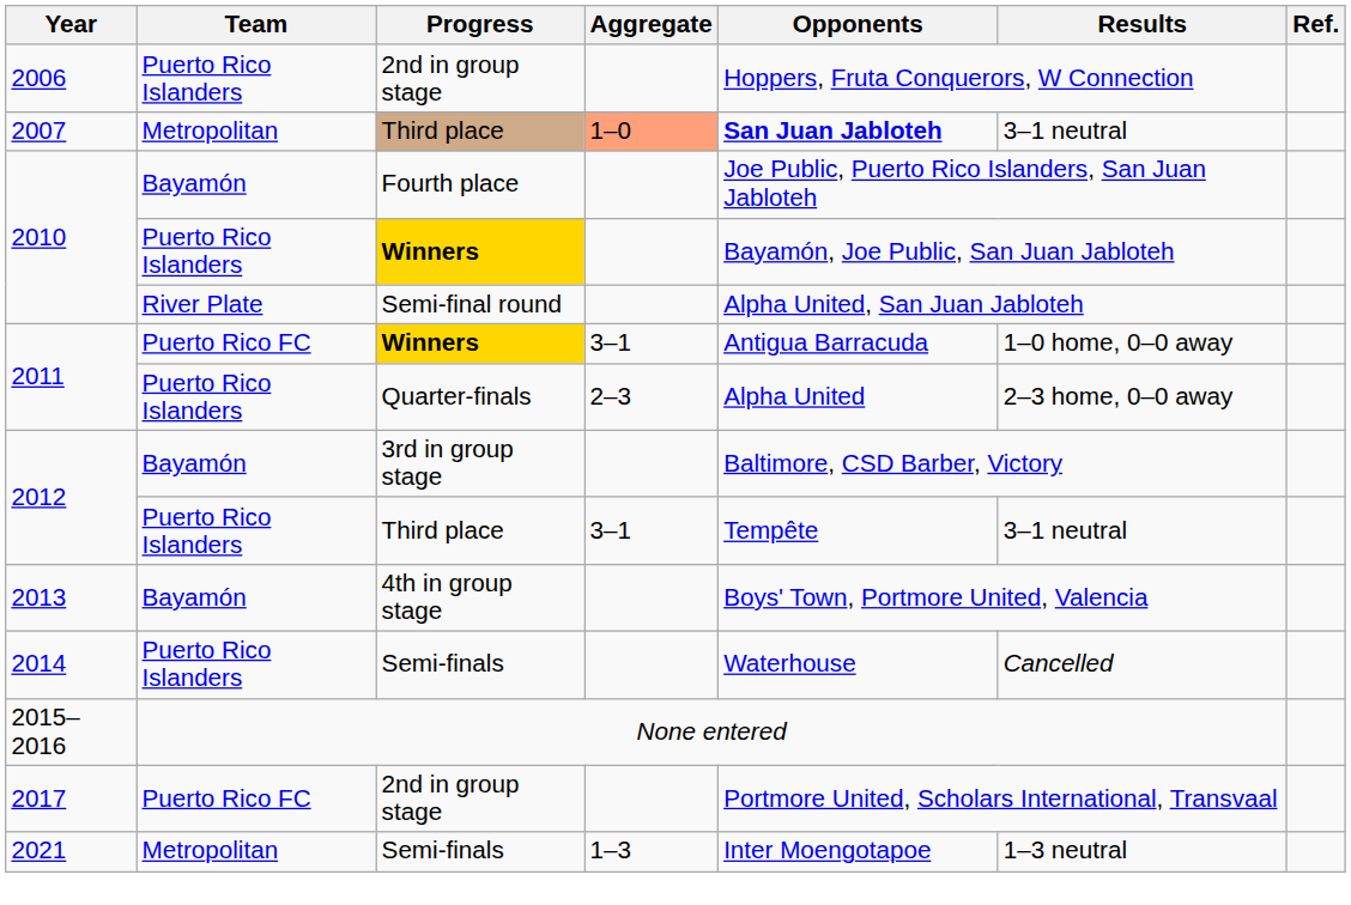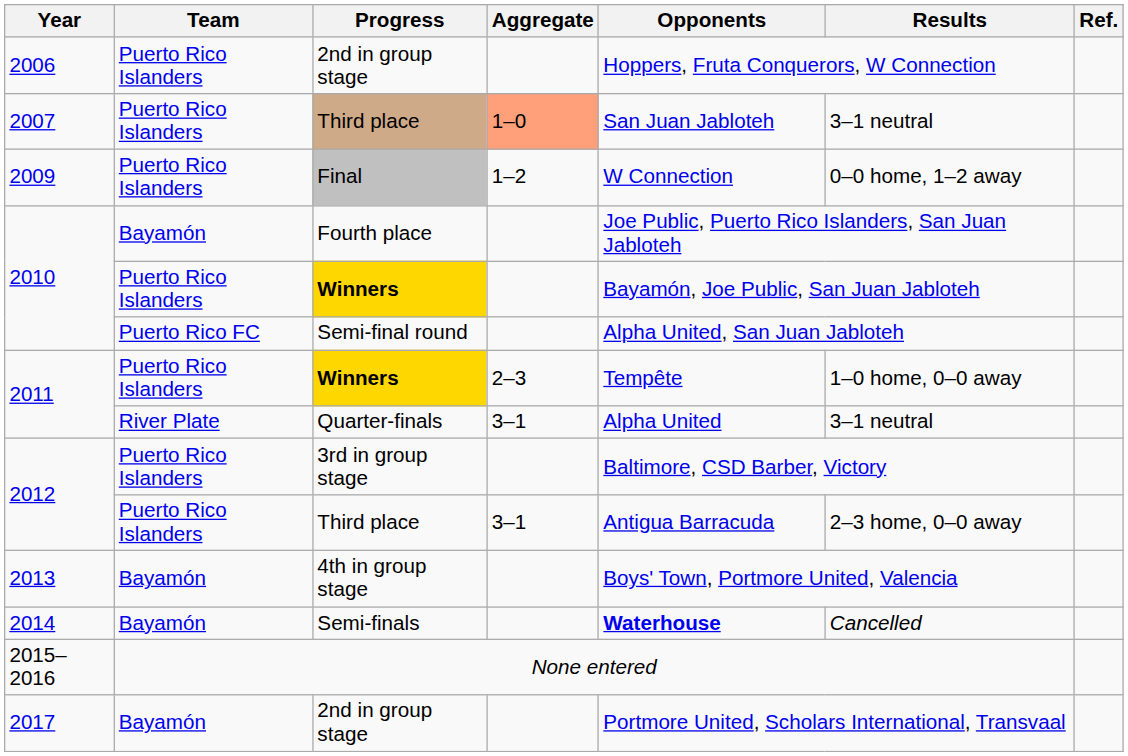2007 | Team: Metropolitan -> Puerto Rico Islanders
2007 | Opponents: bold -> normal
+ row: 2009 | Puerto Rico Islanders | Final | 1–2 | W Connection | 0–0 home, 1–2 away
2010 / Semi-final round | Team: River Plate -> Puerto Rico FC
2011 / Winners | Team: Puerto Rico FC -> Puerto Rico Islanders
2011 / Winners | Aggregate: 3–1 -> 2–3
2011 / Winners | Opponents: Antigua Barracuda -> Tempête
2011 / Quarter-finals | Team: Puerto Rico Islanders -> River Plate
2011 / Quarter-finals | Aggregate: 2–3 -> 3–1
2011 / Quarter-finals | Results: 2–3 home, 0–0 away -> 3–1 neutral
2012 / 3rd in group stage | Team: Bayamón -> Puerto Rico Islanders
2012 / Third place | Opponents: Tempête -> Antigua Barracuda
2012 / Third place | Results: 3–1 neutral -> 2–3 home, 0–0 away
2014 | Team: Puerto Rico Islanders -> Bayamón
2014 | Opponents: normal -> bold
2017 | Team: Puerto Rico FC -> Bayamón
- row: 2021 | Metropolitan | Semi-finals | 1–3 | Inter Moengotapoe | 1–3 neutral
